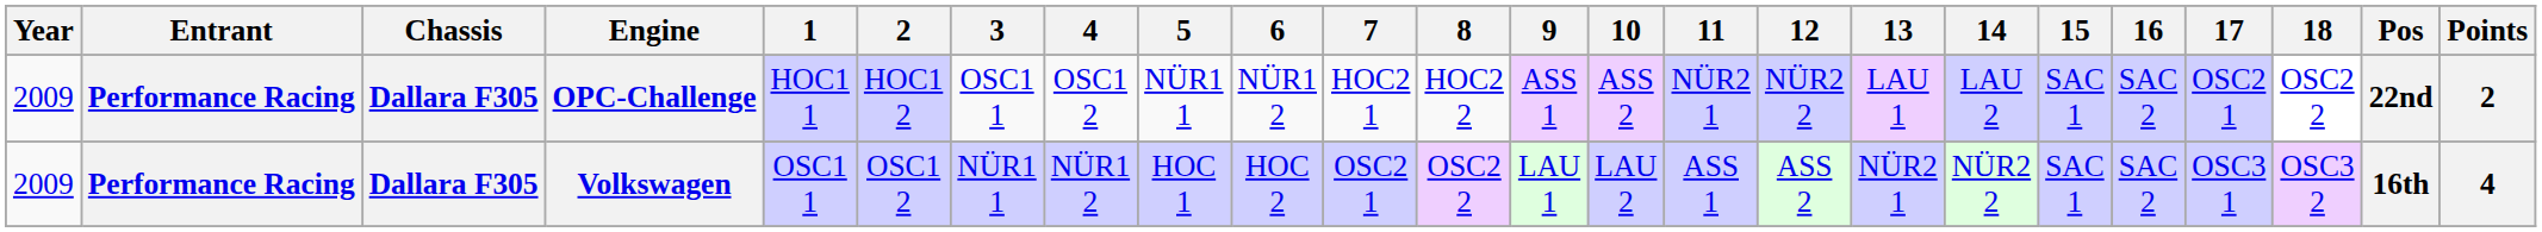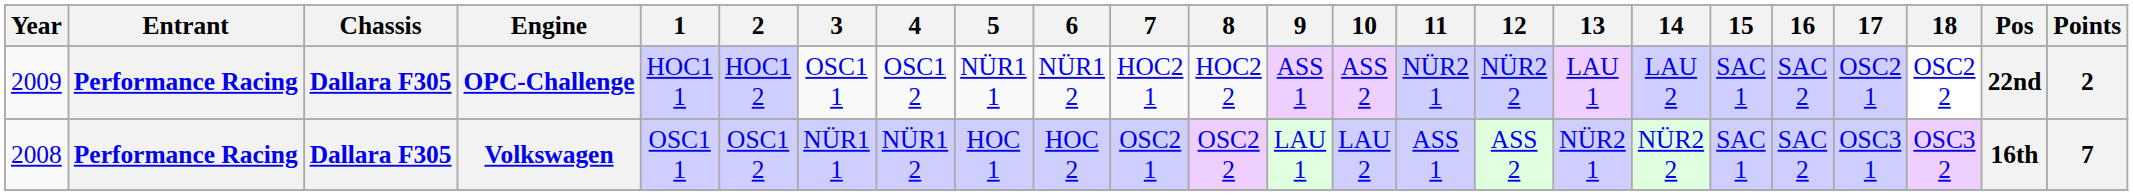Volkswagen | Year: 2009 -> 2008
Volkswagen | Points: 4 -> 7
